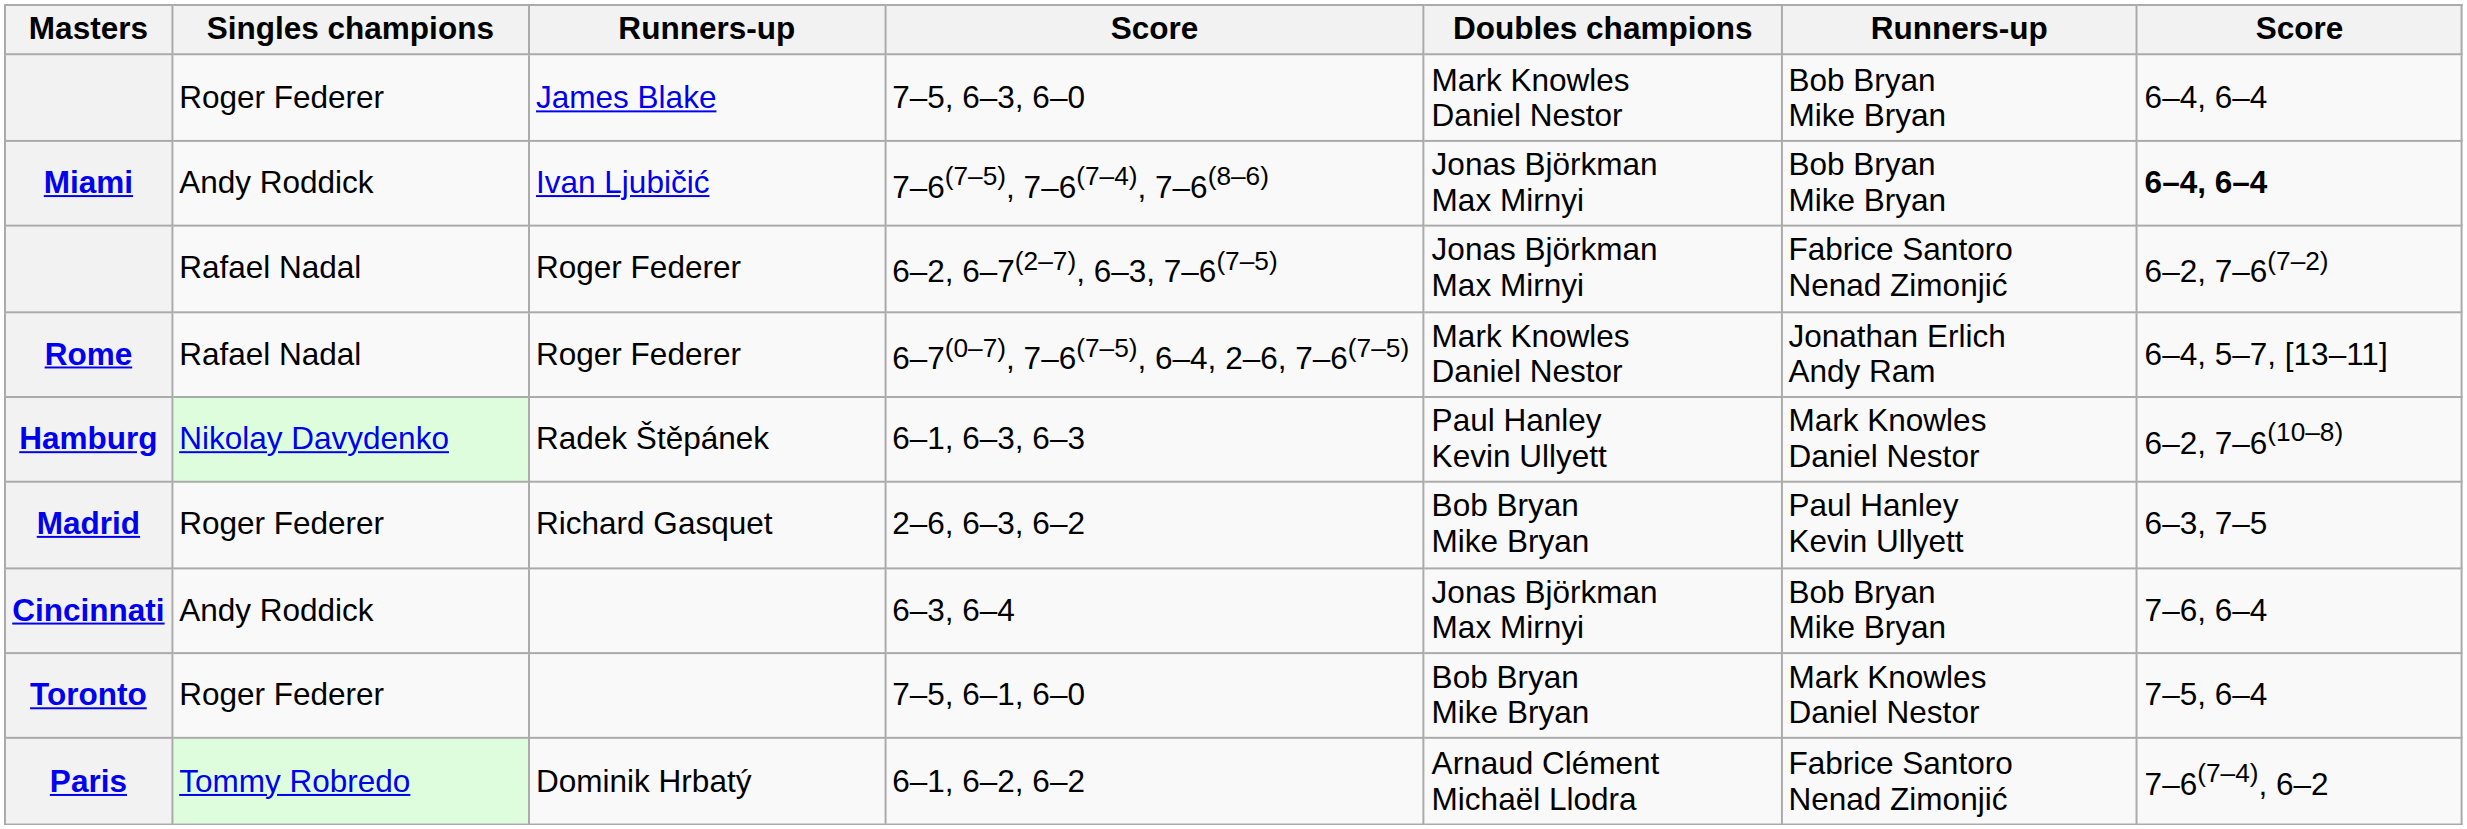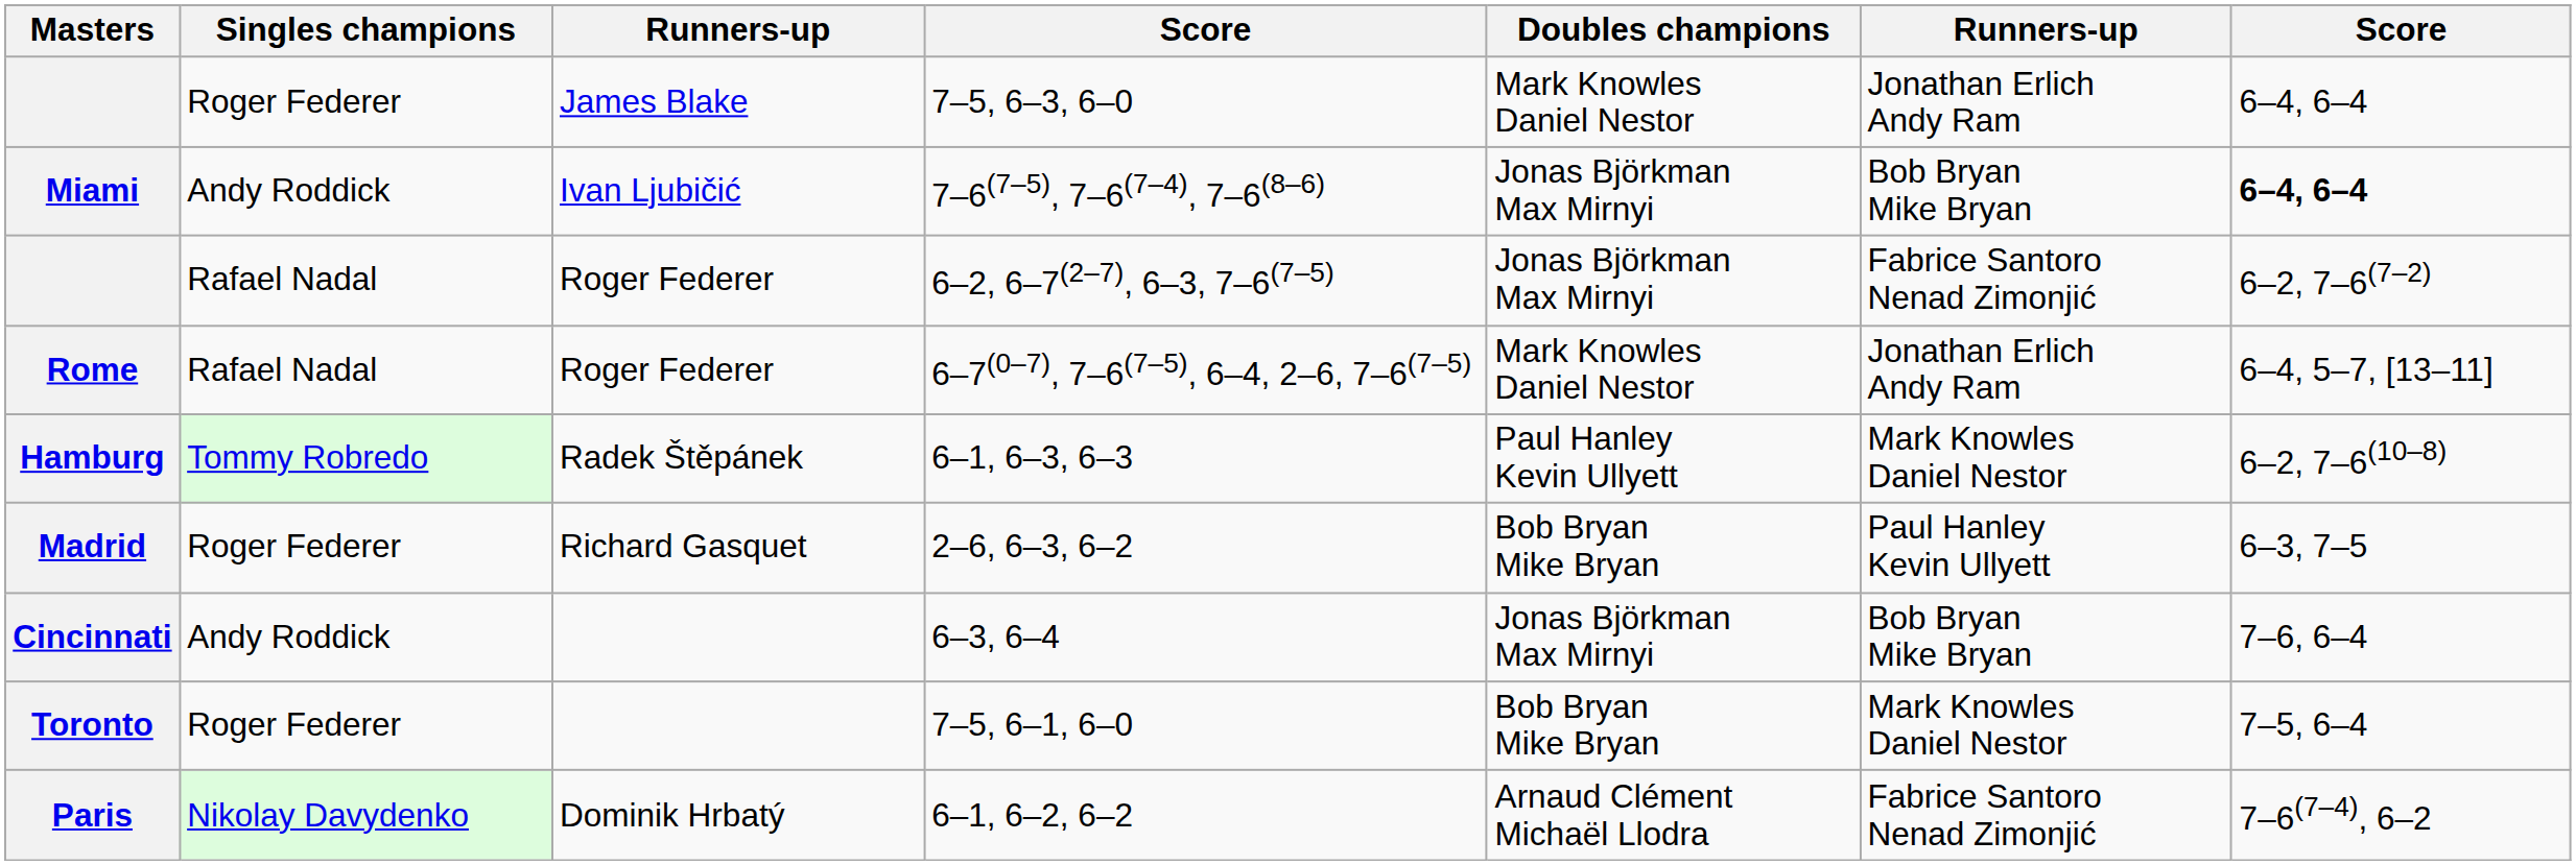7–5, 6–3, 6–0 | column 6: Bob Bryan Mike Bryan -> Jonathan Erlich Andy Ram
6–1, 6–3, 6–3 | Singles champions: Nikolay Davydenko -> Tommy Robredo
6–1, 6–2, 6–2 | Singles champions: Tommy Robredo -> Nikolay Davydenko
